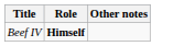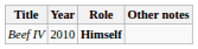+ column: Year | 2010
